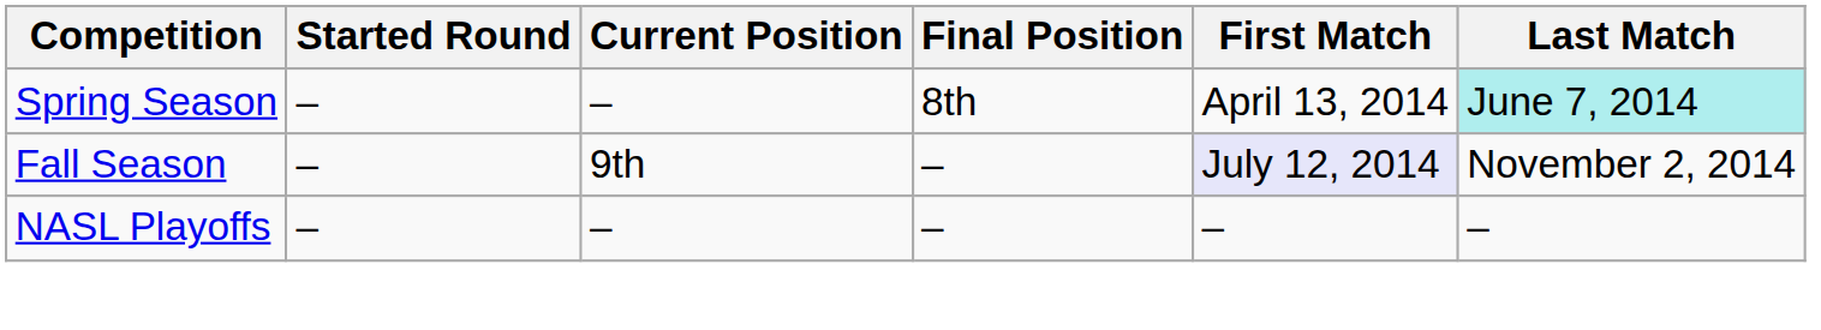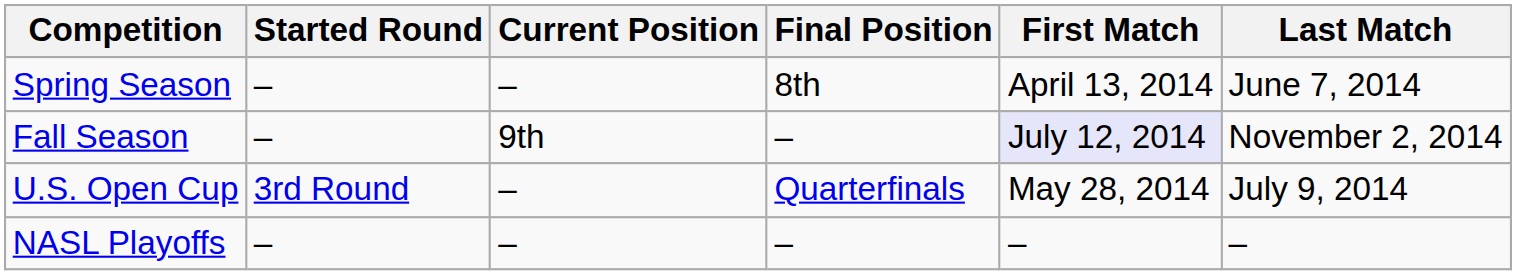Spring Season | Last Match: paleturquoise background -> no background
+ row: U.S. Open Cup | 3rd Round | – | Quarterfinals | May 28, 2014 | July 9, 2014
